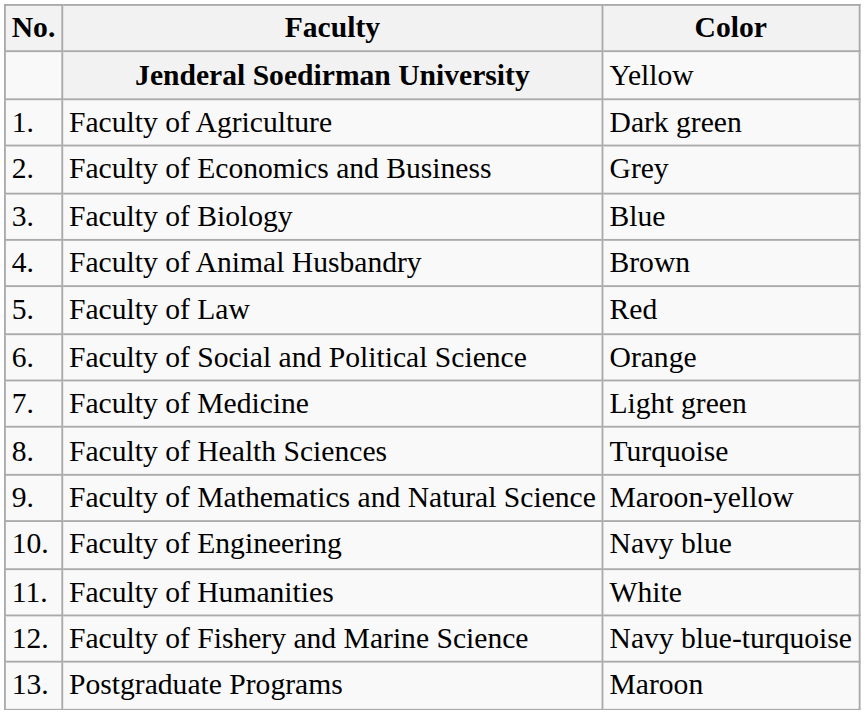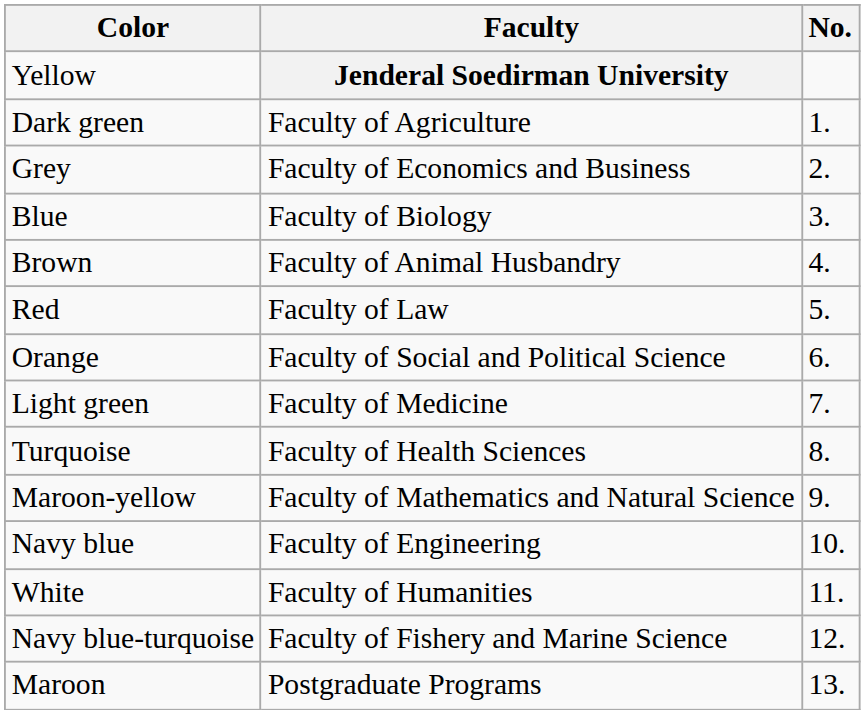columns swapped: No. <-> Color
